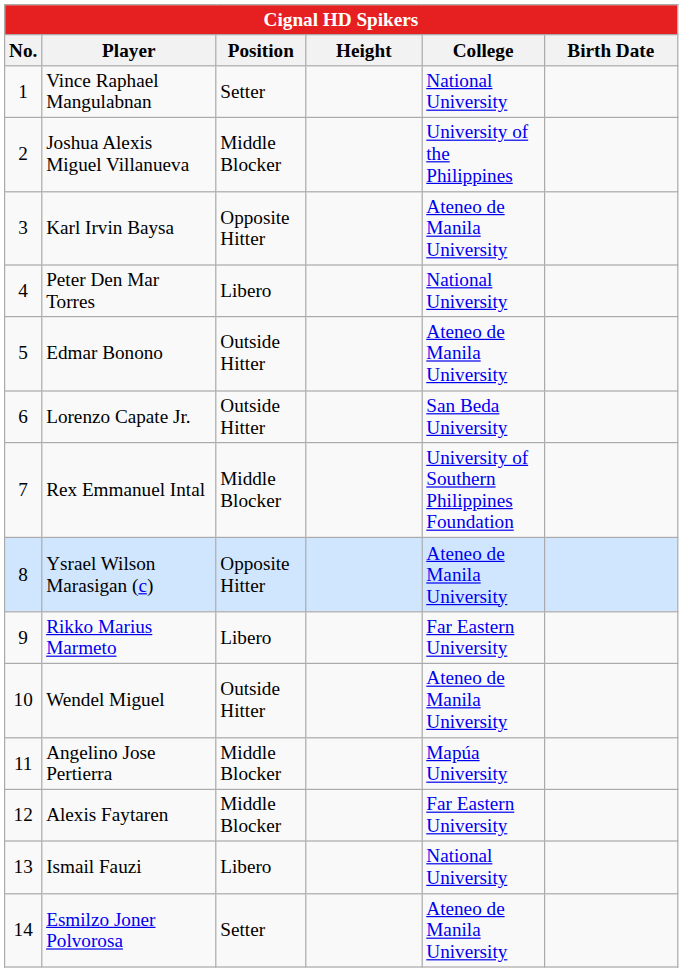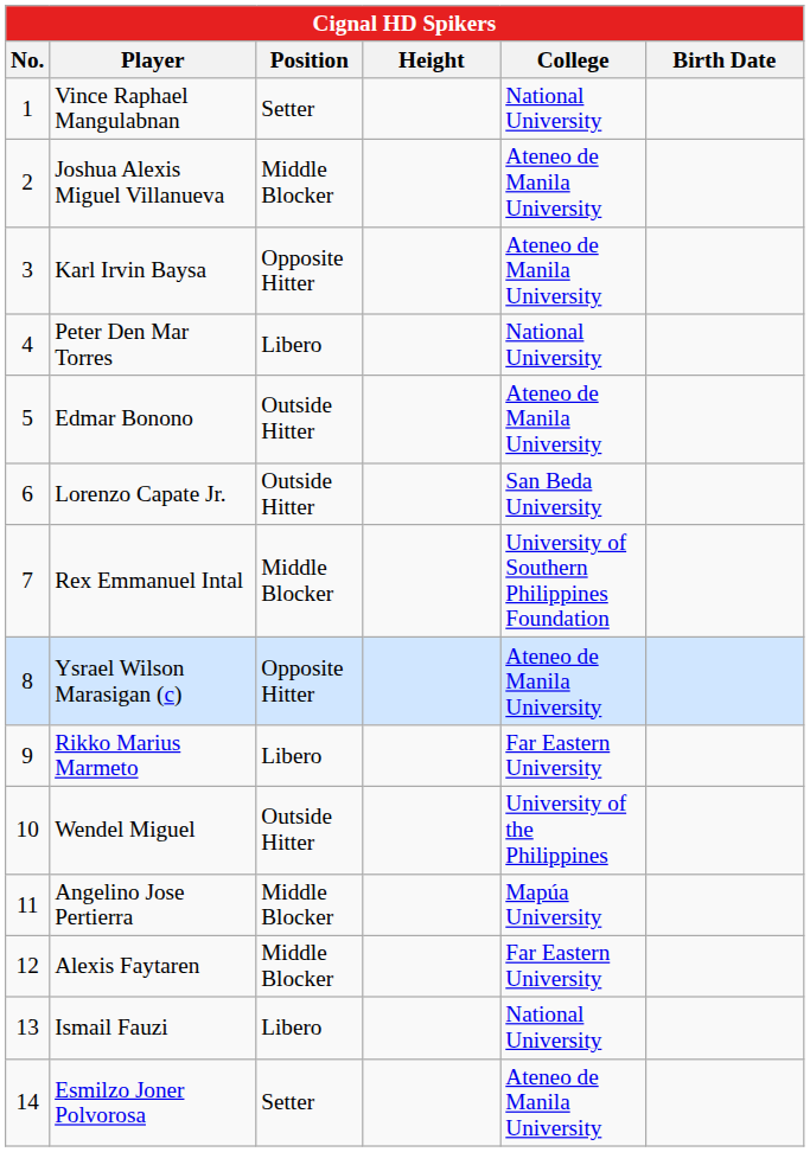Joshua Alexis Miguel Villanueva | College: University of the Philippines -> Ateneo de Manila University
Wendel Miguel | College: Ateneo de Manila University -> University of the Philippines
